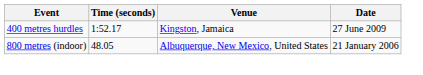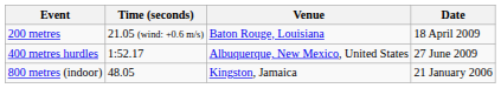+ row: 200 metres | 21.05 (wind: +0.6 m/s) | Baton Rouge, Louisiana | 18 April 2009
400 metres hurdles | Venue: Kingston, Jamaica -> Albuquerque, New Mexico, United States
800 metres (indoor) | Venue: Albuquerque, New Mexico, United States -> Kingston, Jamaica
